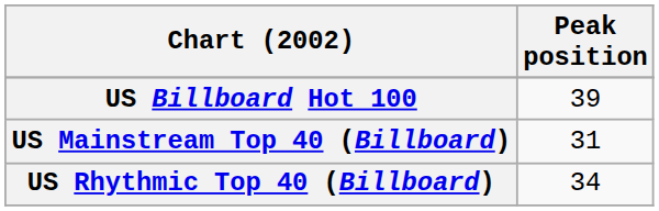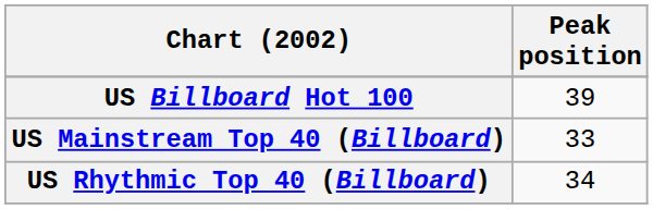US Mainstream Top 40 (Billboard) | Peak position: 31 -> 33
